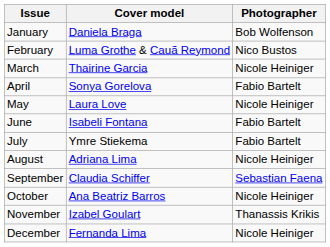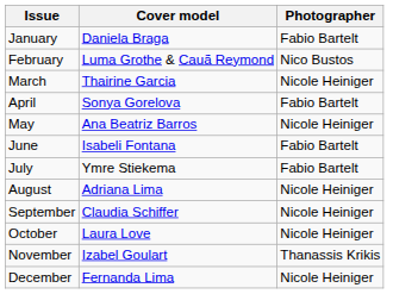January | Photographer: Bob Wolfenson -> Fabio Bartelt
May | Cover model: Laura Love -> Ana Beatriz Barros
September | Photographer: Sebastian Faena -> Nicole Heiniger
October | Cover model: Ana Beatriz Barros -> Laura Love
